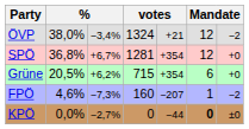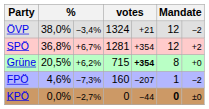SPÖ | column 7: +0 -> +2
Grüne | column 5: normal -> bold
Grüne | column 6: 6 -> 8
